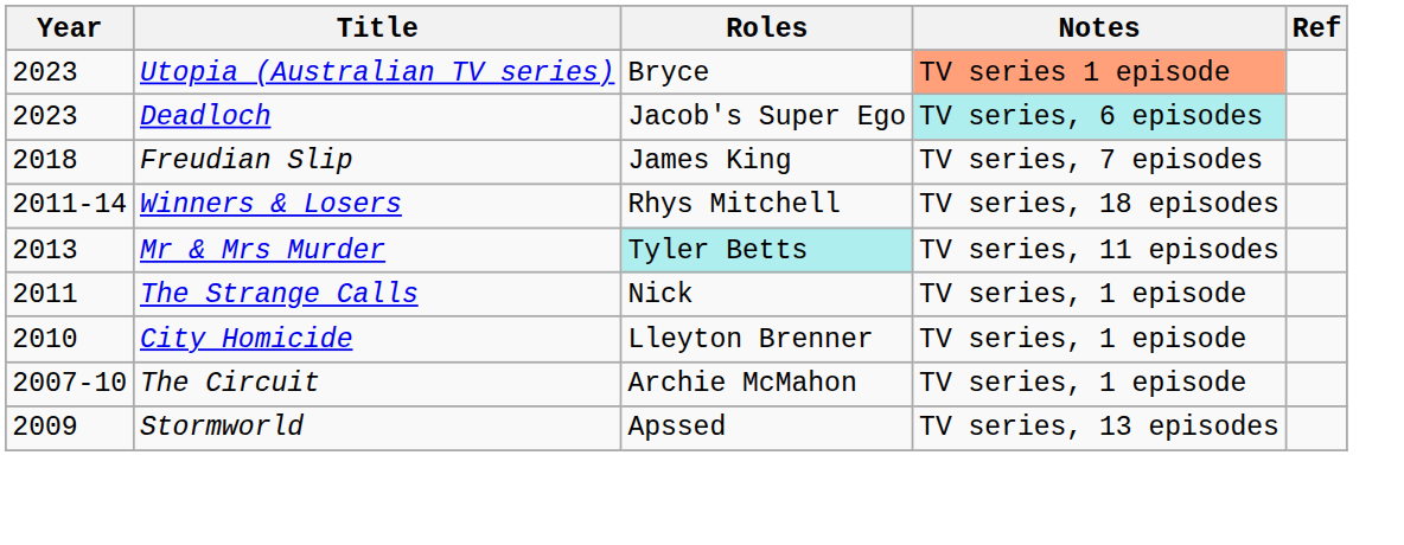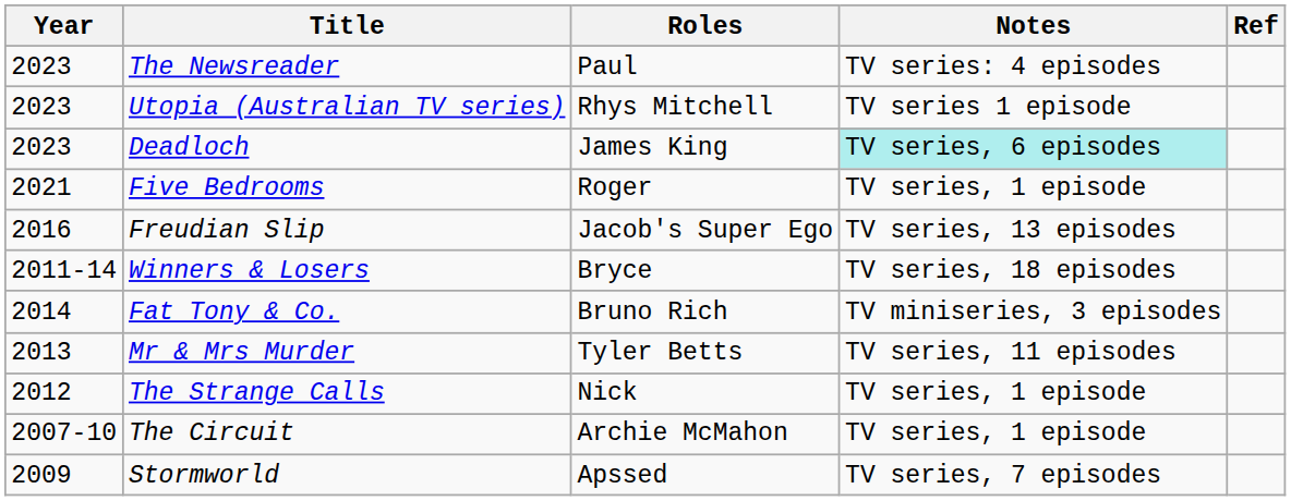+ row: 2023 | The Newsreader | Paul | TV series: 4 episodes
Utopia (Australian TV series) | Roles: Bryce -> Rhys Mitchell
Utopia (Australian TV series) | Notes: lightsalmon background -> no background
Deadloch | Roles: Jacob's Super Ego -> James King
+ row: 2021 | Five Bedrooms | Roger | TV series, 1 episode
Freudian Slip | Year: 2018 -> 2016
Freudian Slip | Roles: James King -> Jacob's Super Ego
Freudian Slip | Notes: TV series, 7 episodes -> TV series, 13 episodes
Winners & Losers | Roles: Rhys Mitchell -> Bryce
+ row: 2014 | Fat Tony & Co. | Bruno Rich | TV miniseries, 3 episodes
Mr & Mrs Murder | Roles: paleturquoise background -> no background
The Strange Calls | Year: 2011 -> 2012
- row: 2010 | City Homicide | Lleyton Brenner | TV series, 1 episode
Stormworld | Notes: TV series, 13 episodes -> TV series, 7 episodes
